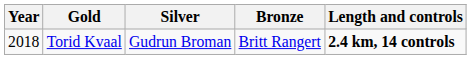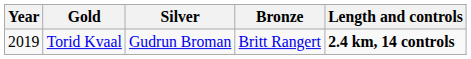Torid Kvaal | Year: 2018 -> 2019
